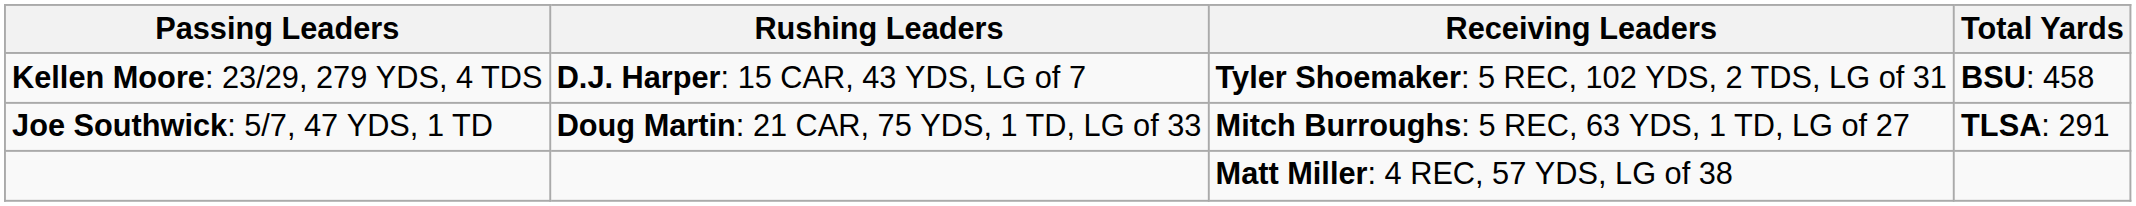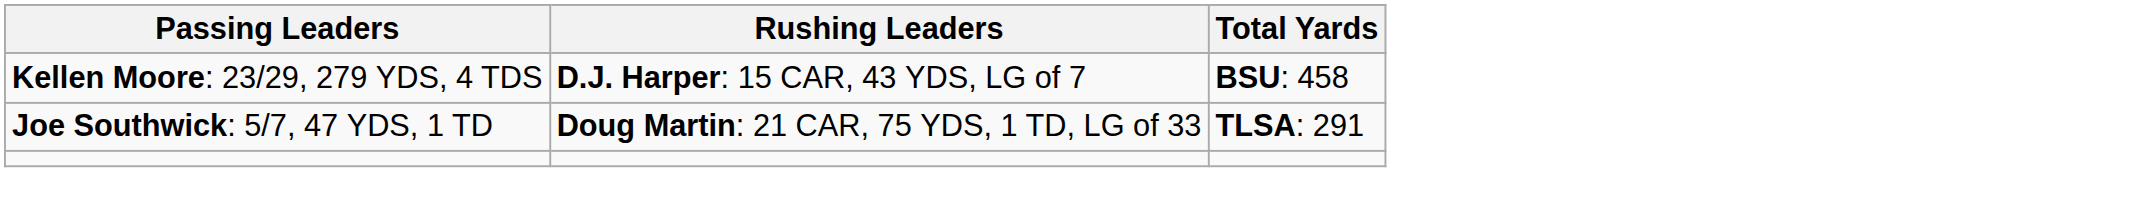- column: Receiving Leaders | Tyler Shoemaker: 5 REC, 102 YDS, 2 TDS, LG of 31 | Mitch Burroughs: 5 REC, 63 YDS, 1 TD, LG of 27 | Matt Miller: 4 REC, 57 YDS, LG of 38
